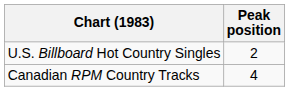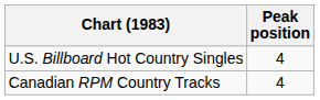U.S. Billboard Hot Country Singles | Peak position: 2 -> 4
